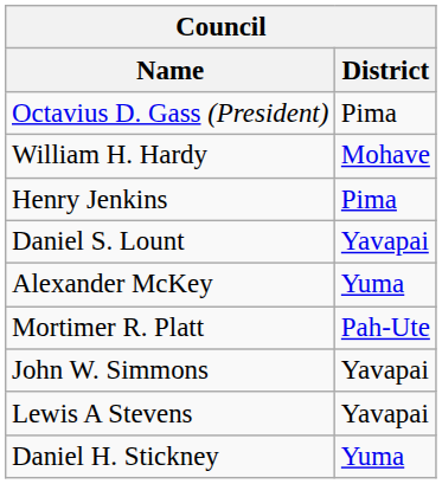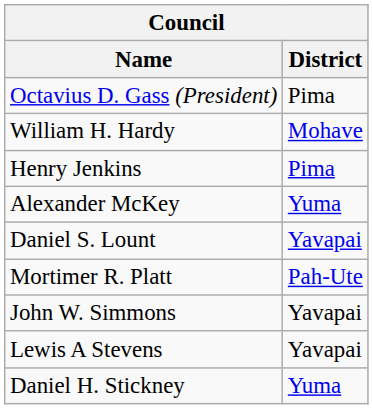rows swapped: Daniel S. Lount <-> Alexander McKey
